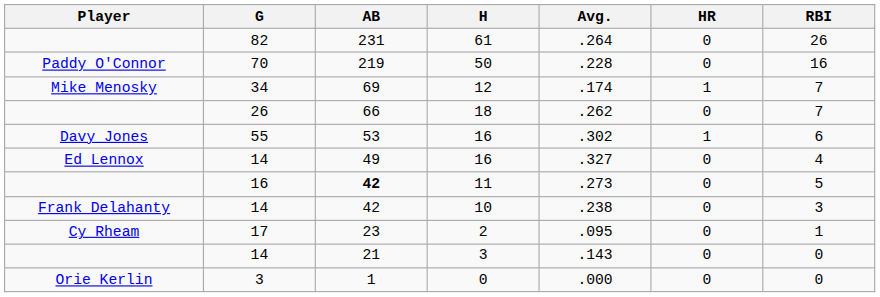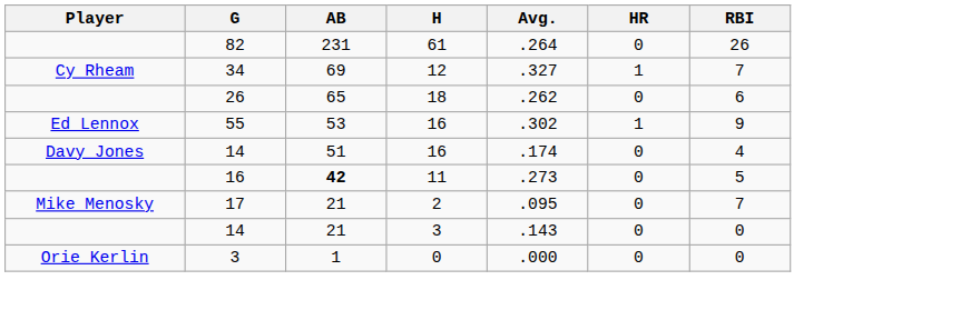- row: Paddy O'Connor | 70 | 219 | 50 | .228 | 0 | 16
12 | Player: Mike Menosky -> Cy Rheam
12 | Avg.: .174 -> .327
18 | AB: 66 -> 65
18 | RBI: 7 -> 6
55 / 16 | Player: Davy Jones -> Ed Lennox
55 / 16 | RBI: 6 -> 9
14 / 16 | Player: Ed Lennox -> Davy Jones
14 / 16 | AB: 49 -> 51
14 / 16 | Avg.: .327 -> .174
- row: Frank Delahanty | 14 | 42 | 10 | .238 | 0 | 3
2 | Player: Cy Rheam -> Mike Menosky
2 | AB: 23 -> 21
2 | RBI: 1 -> 7
